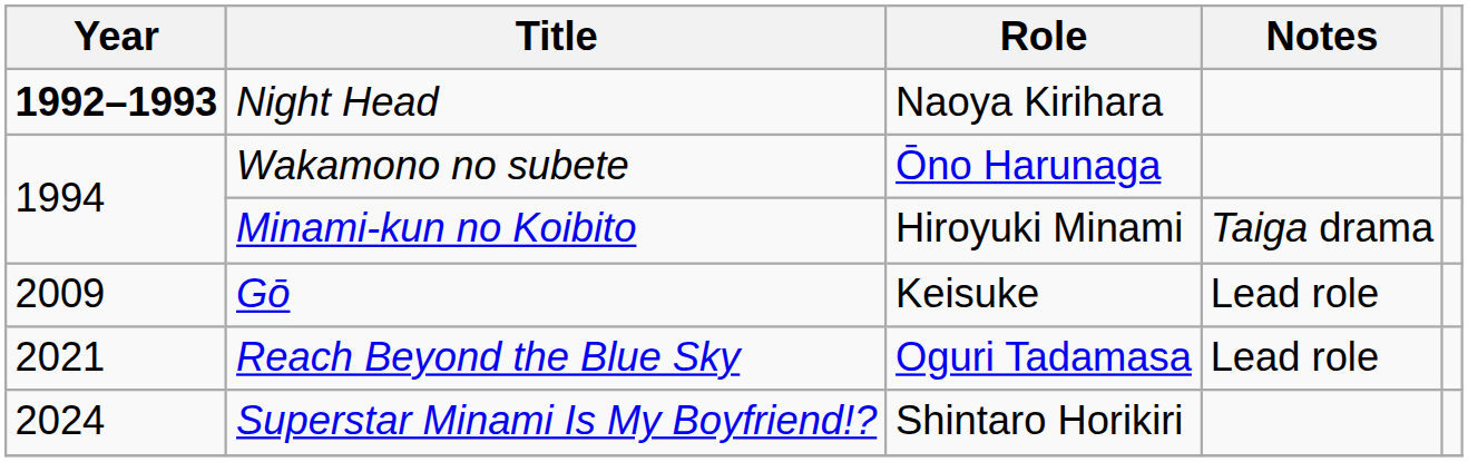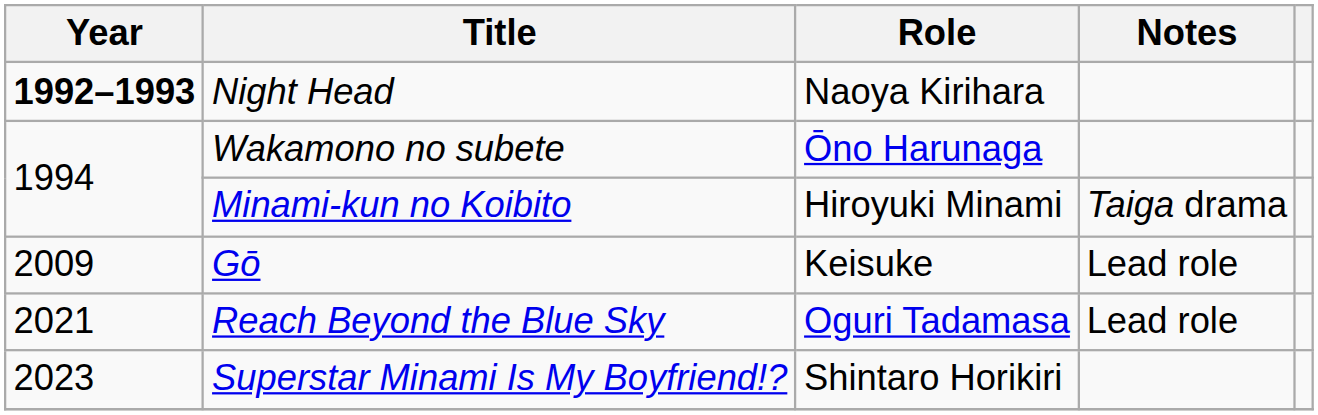Superstar Minami Is My Boyfriend!? | Year: 2024 -> 2023
